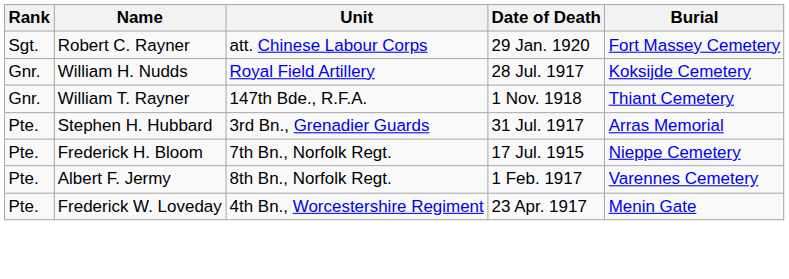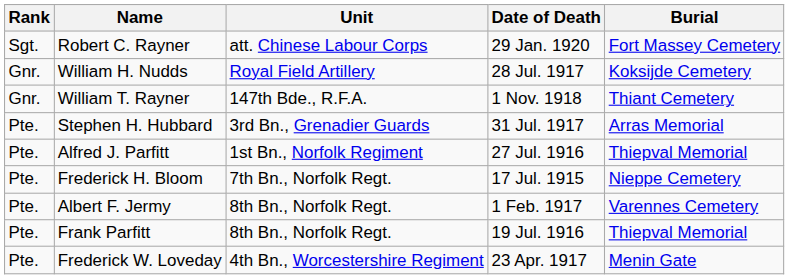+ row: Pte. | Alfred J. Parfitt | 1st Bn., Norfolk Regiment | 27 Jul. 1916 | Thiepval Memorial
+ row: Pte. | Frank Parfitt | 8th Bn., Norfolk Regt. | 19 Jul. 1916 | Thiepval Memorial
